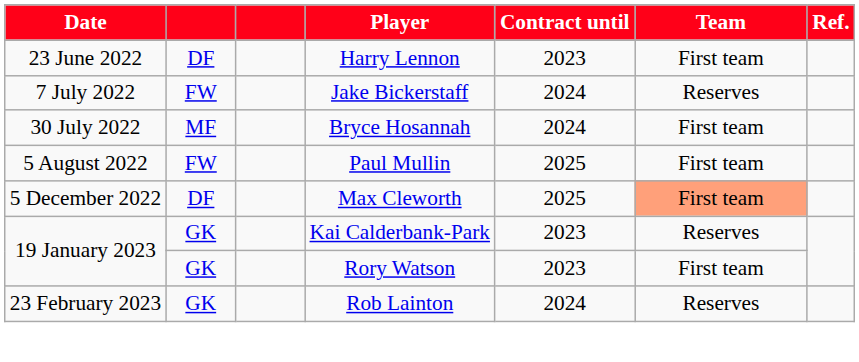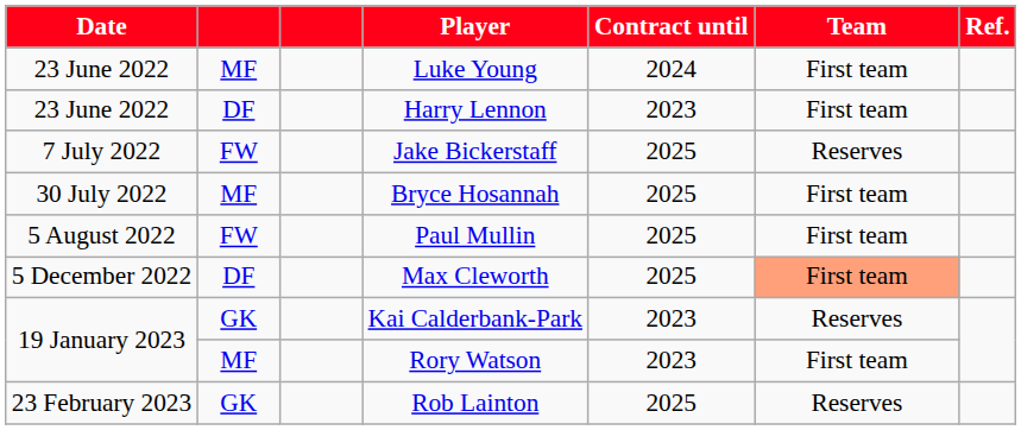+ row: 23 June 2022 | MF | Luke Young | 2024 | First team
Jake Bickerstaff | Contract until: 2024 -> 2025
Bryce Hosannah | Contract until: 2024 -> 2025
Rory Watson | column 2: GK -> MF
Rob Lainton | Contract until: 2024 -> 2025
